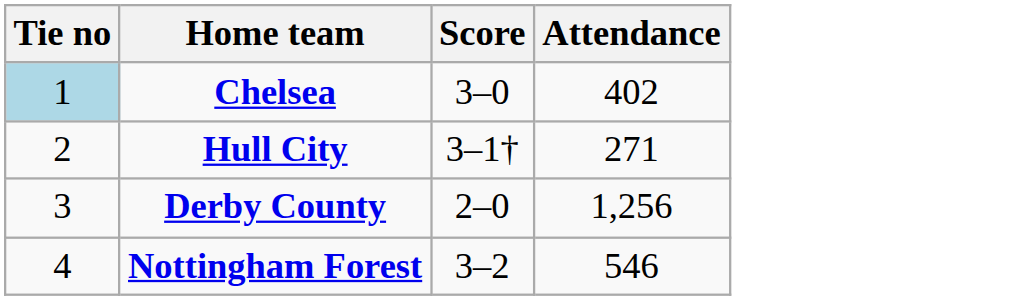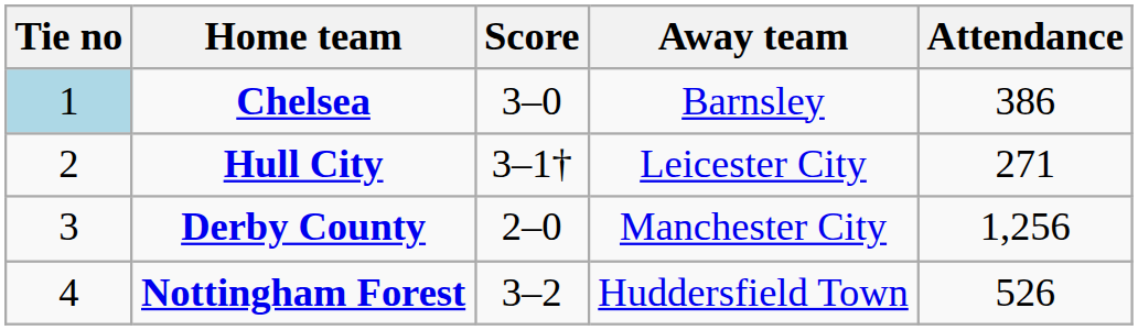+ column: Away team | Barnsley | Leicester City | Manchester City | Huddersfield Town
Chelsea | Attendance: 402 -> 386
Nottingham Forest | Attendance: 546 -> 526
